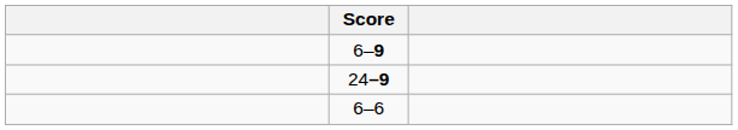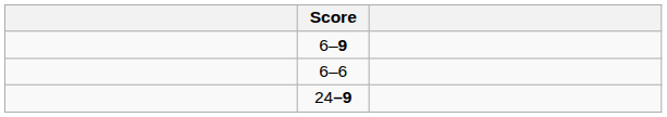rows swapped: 24–9 <-> 6–6
